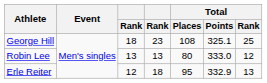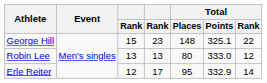George Hill | column 3: 18 -> 15
George Hill | Total / Places: 108 -> 148
George Hill | Total / Rank: 25 -> 22
Erle Reiter | column 4: 18 -> 17
Erle Reiter | Total / Rank: 13 -> 14
